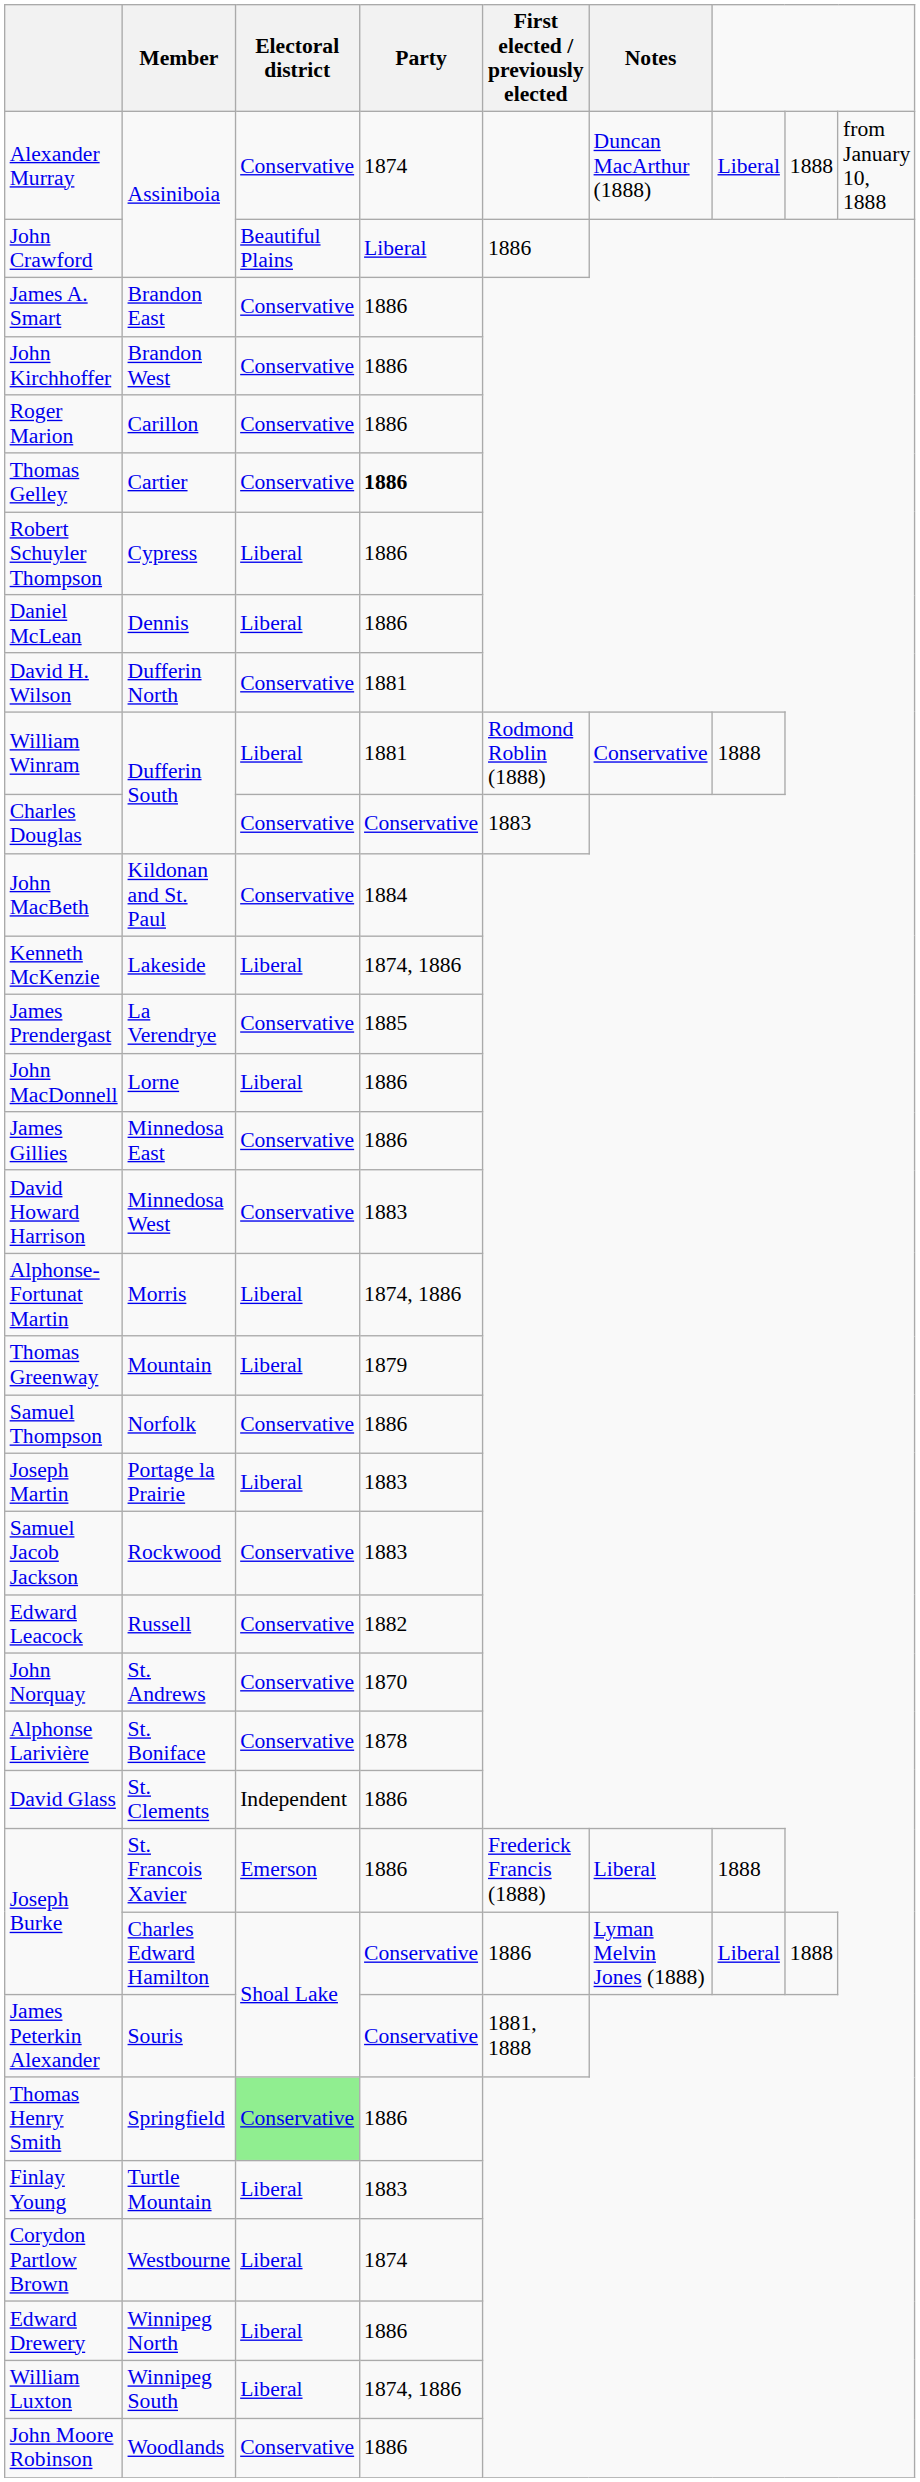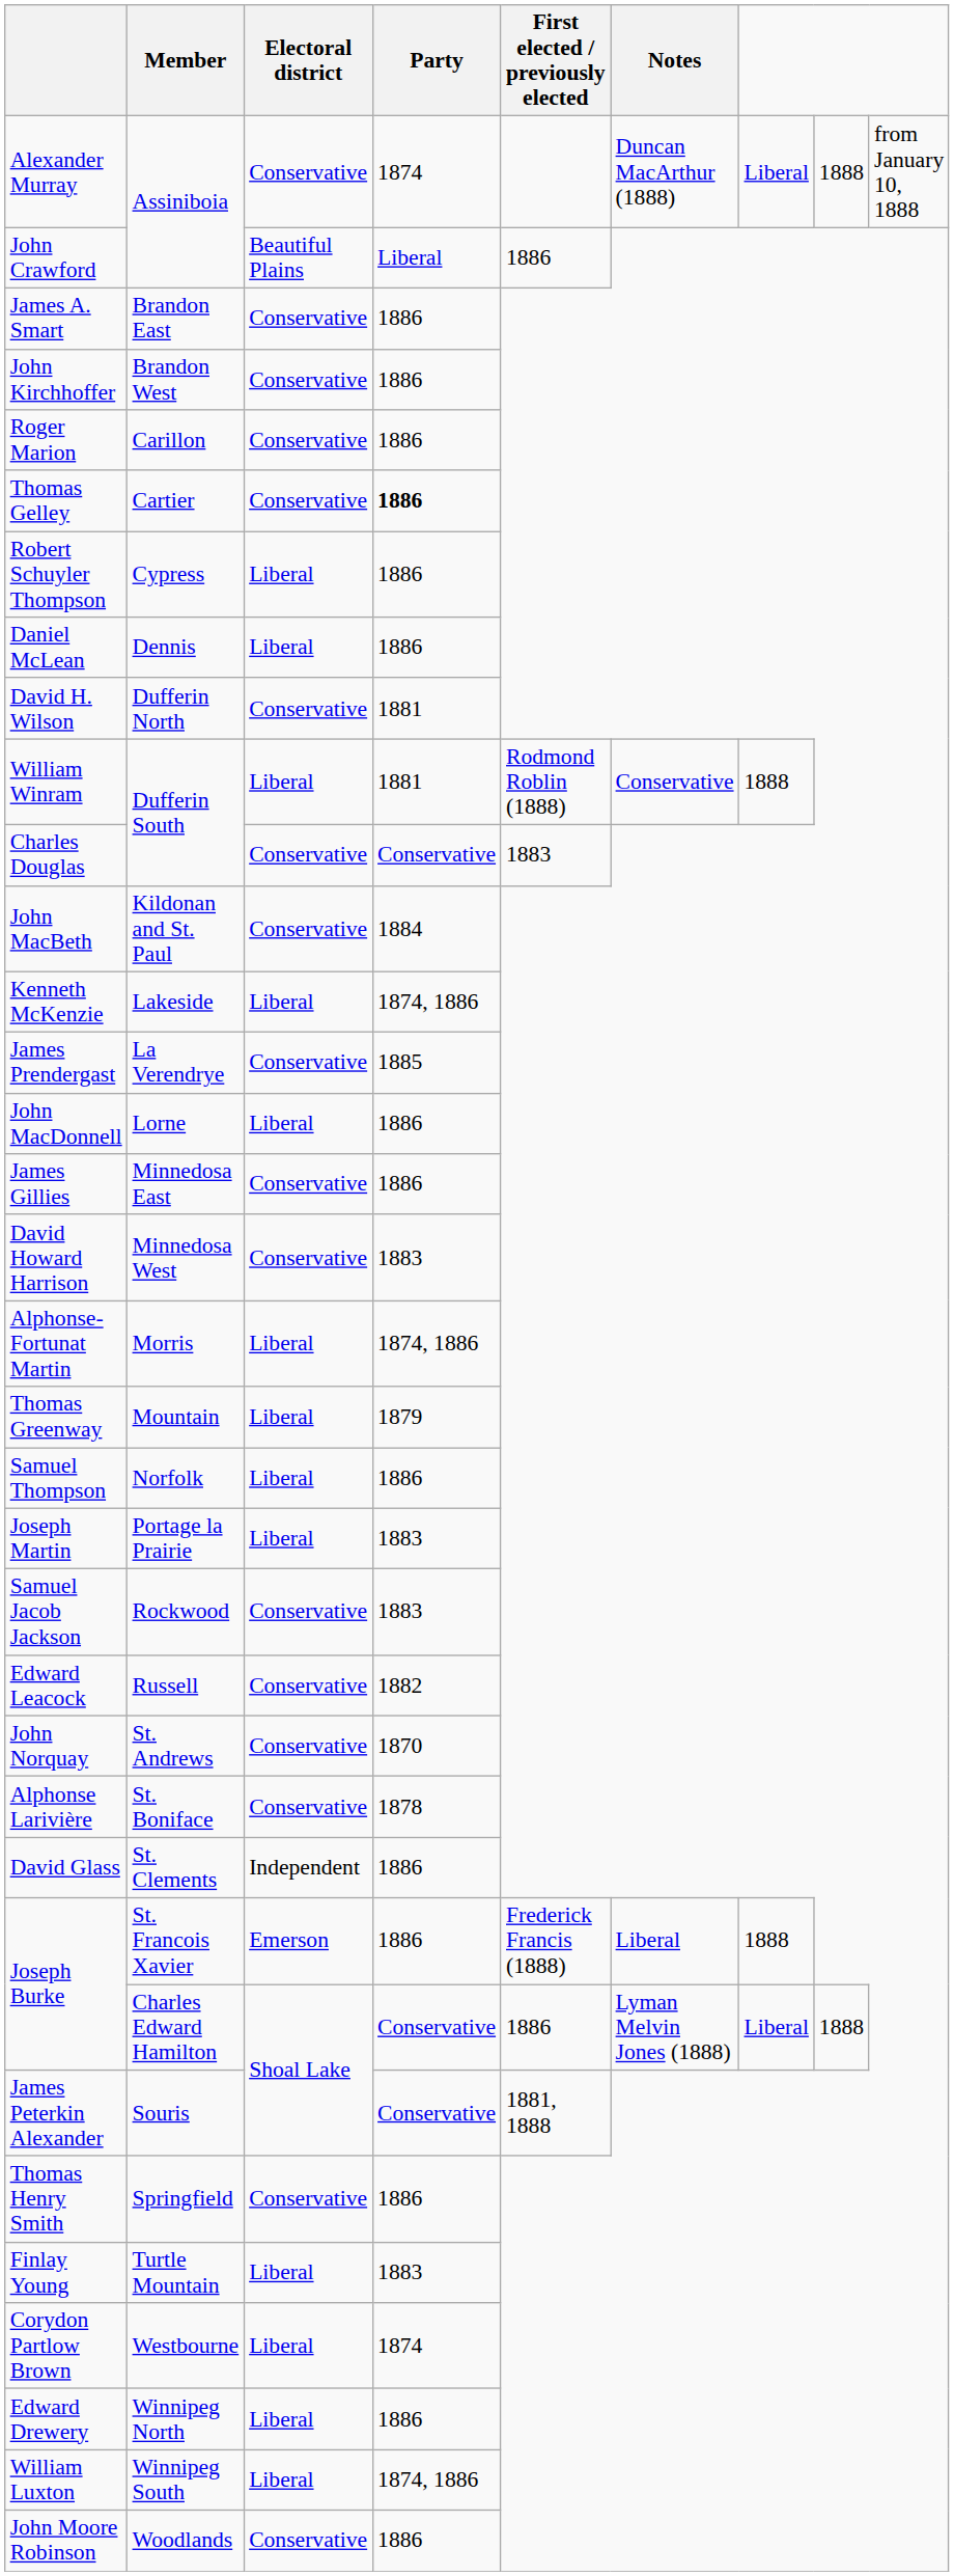Samuel Thompson | Electoral district: Conservative -> Liberal
Thomas Henry Smith | Electoral district: lightgreen background -> no background
